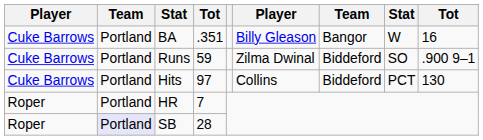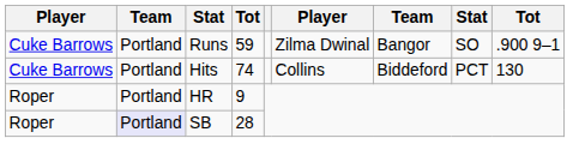- row: Cuke Barrows | Portland | BA | .351 | Billy Gleason | Bangor | W | 16
Runs | column 7: Biddeford -> Bangor
Hits | column 4: 97 -> 74
HR | column 4: 7 -> 9
